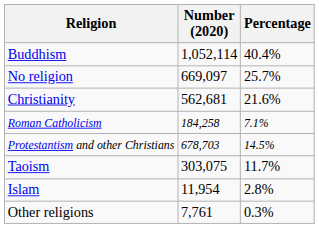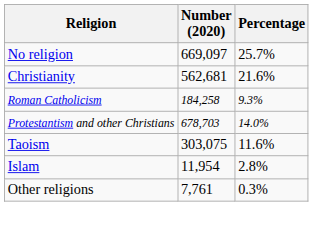- row: Buddhism | 1,052,114 | 40.4%
Roman Catholicism | Percentage: 7.1% -> 9.3%
Protestantism and other Christians | Percentage: 14.5% -> 14.0%
Taoism | Percentage: 11.7% -> 11.6%
